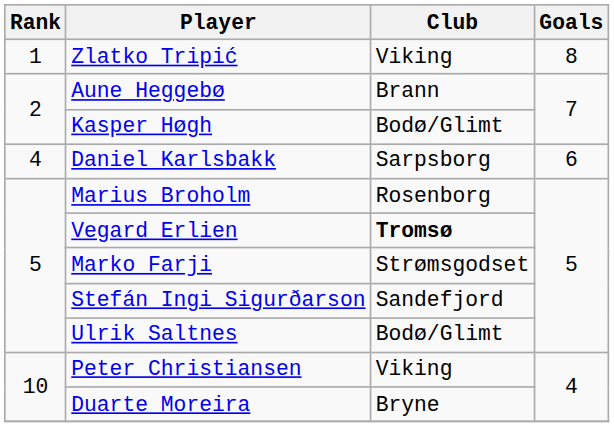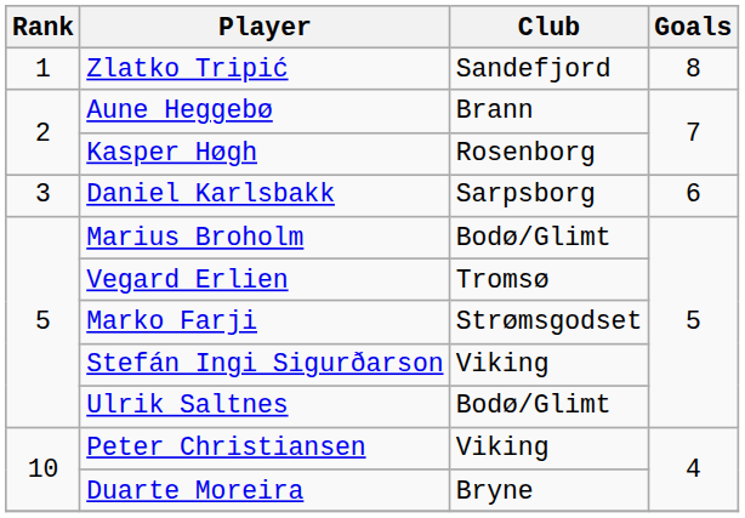Zlatko Tripić | Club: Viking -> Sandefjord
Kasper Høgh | Club: Bodø/Glimt -> Rosenborg
Daniel Karlsbakk | Rank: 4 -> 3
Marius Broholm | Club: Rosenborg -> Bodø/Glimt
Vegard Erlien | Club: bold -> normal
Stefán Ingi Sigurðarson | Club: Sandefjord -> Viking
